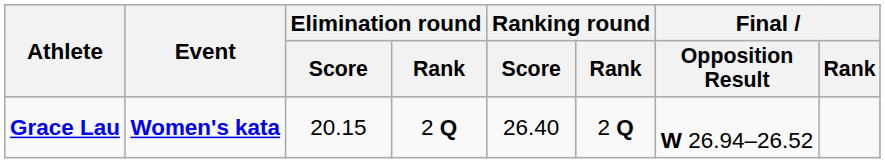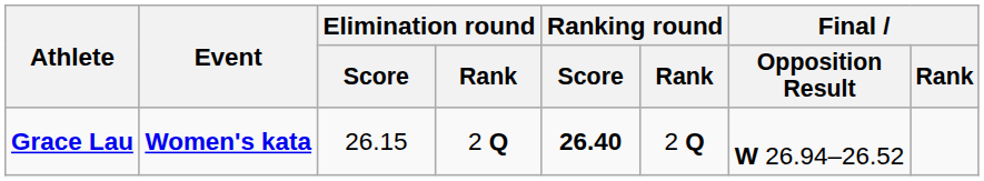Grace Lau | Elimination round / Score: 20.15 -> 26.15
Grace Lau | Ranking round / Score: normal -> bold
